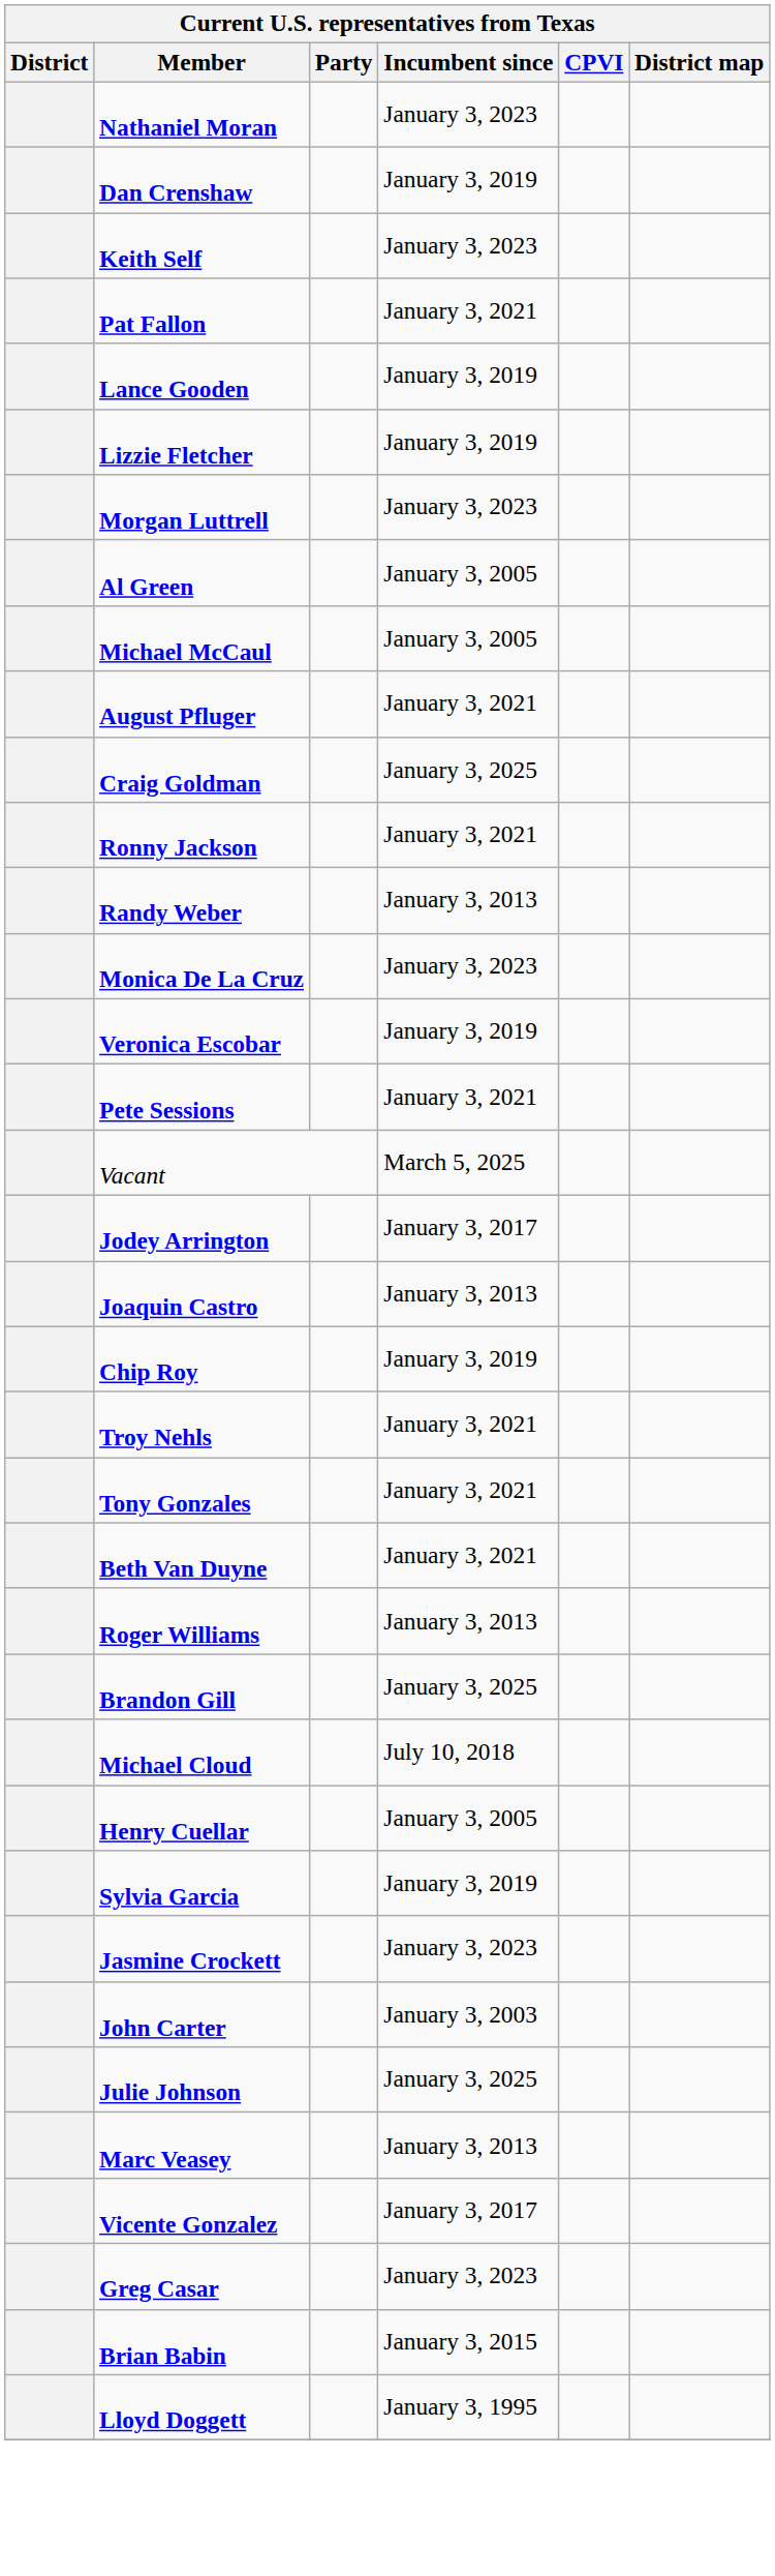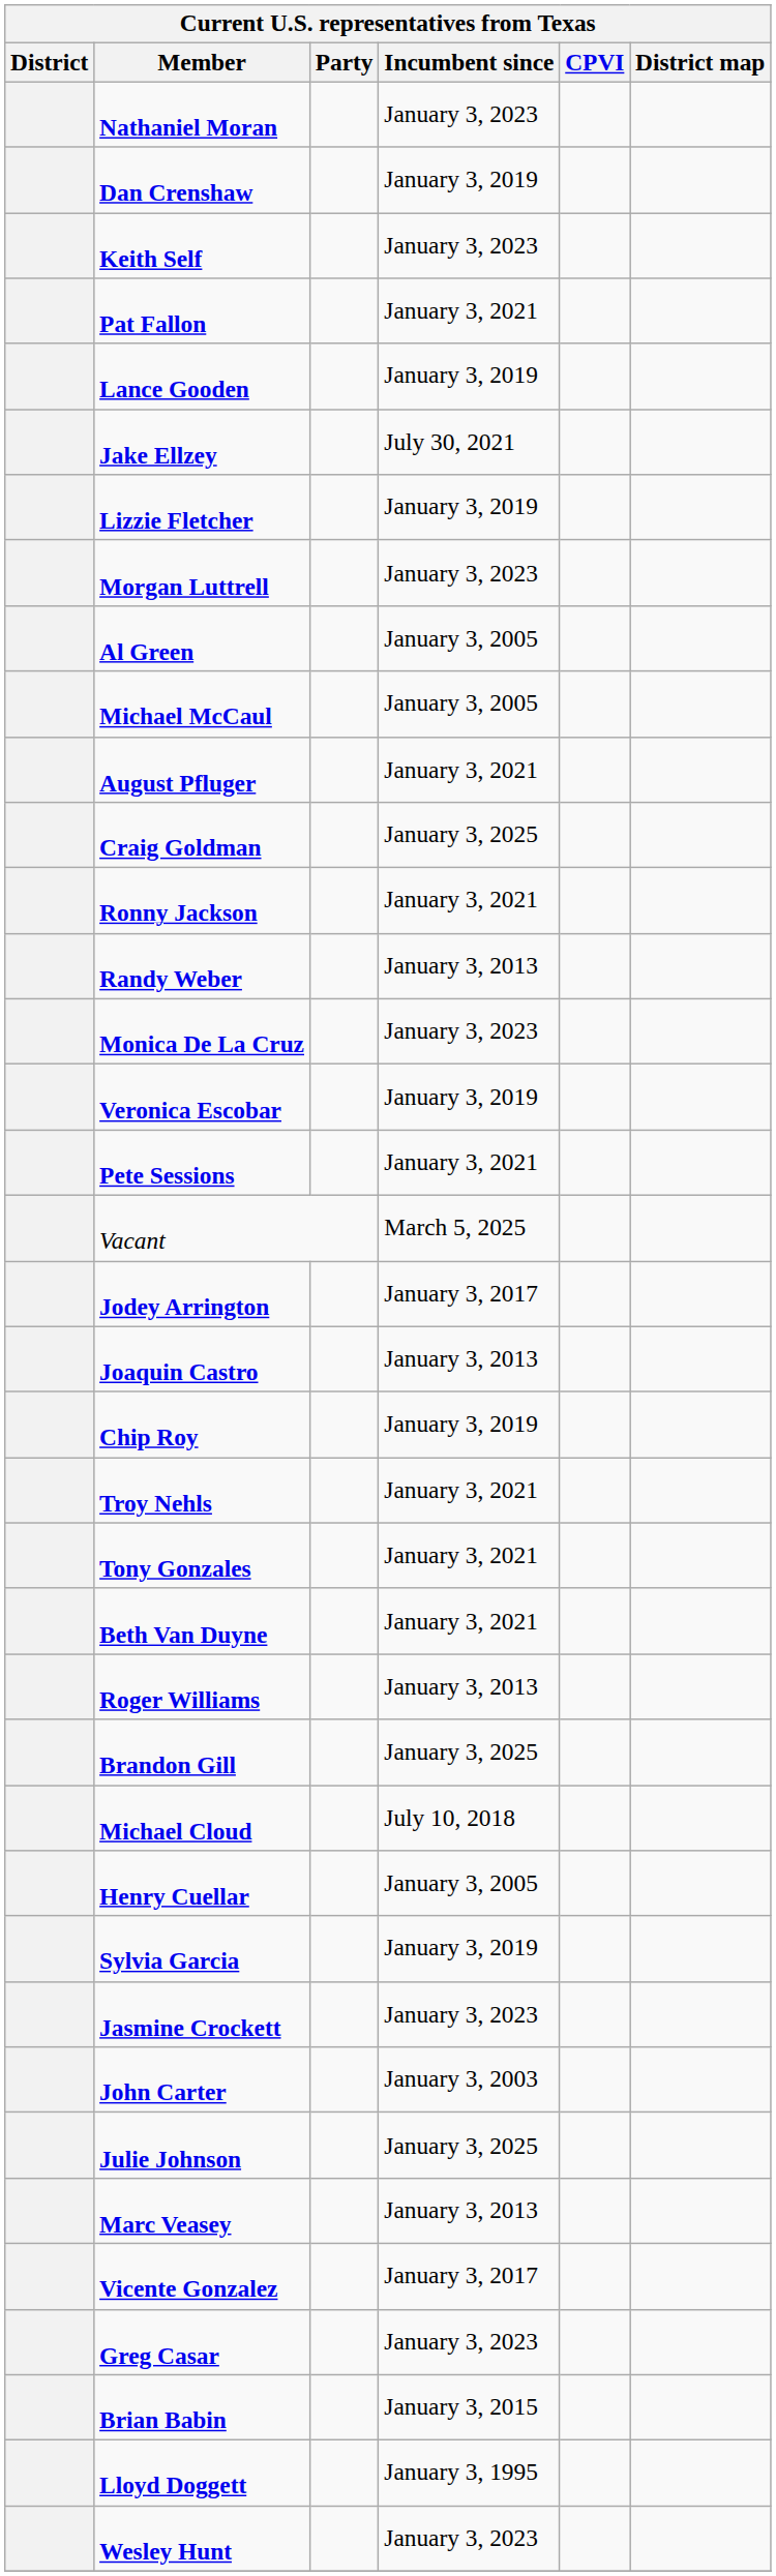+ row: Jake Ellzey | July 30, 2021
+ row: Wesley Hunt | January 3, 2023
